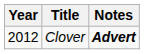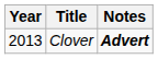Clover | Year: 2012 -> 2013
